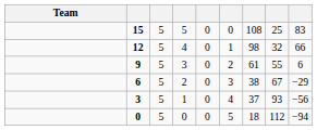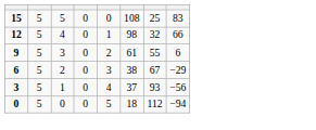- column: Team
